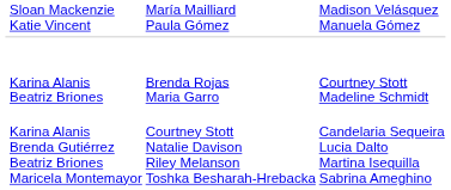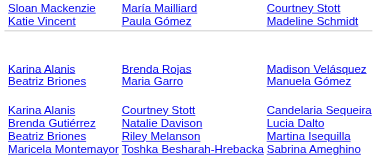Sloan Mackenzie Katie Vincent | column 4: Madison Velásquez Manuela Gómez -> Courtney Stott Madeline Schmidt
Karina Alanis Beatriz Briones | column 4: Courtney Stott Madeline Schmidt -> Madison Velásquez Manuela Gómez
